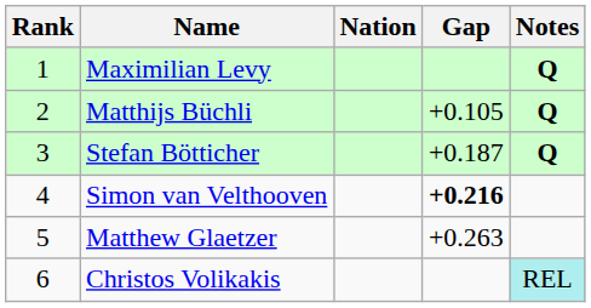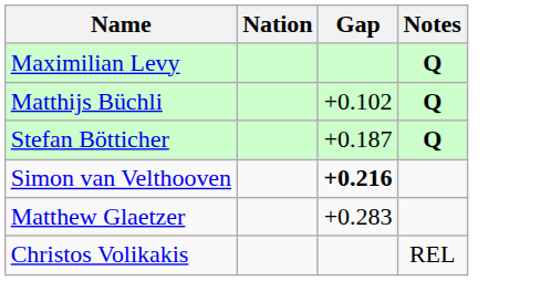- column: Rank | 1 | 2 | 3 | 4 | 5 | 6
Matthijs Büchli | Gap: +0.105 -> +0.102
Matthew Glaetzer | Gap: +0.263 -> +0.283
Christos Volikakis | Notes: paleturquoise background -> no background
